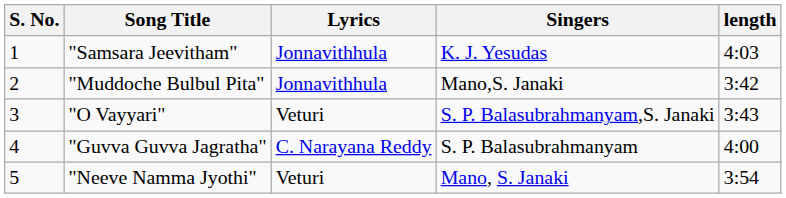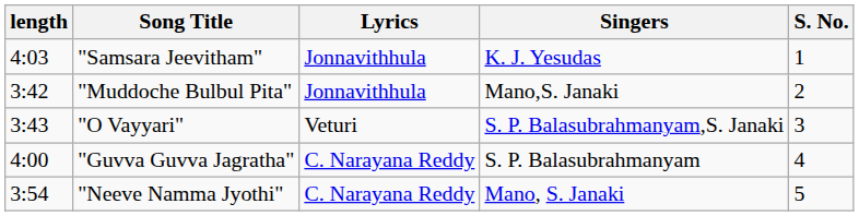columns swapped: S. No. <-> length
"Neeve Namma Jyothi" | Lyrics: Veturi -> C. Narayana Reddy
